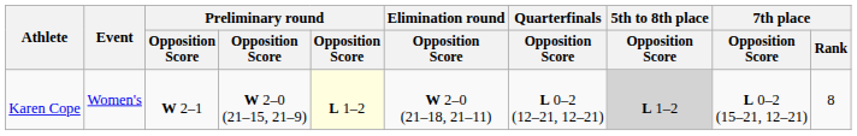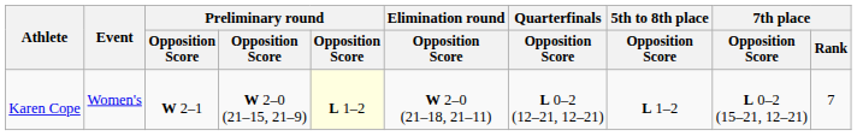Karen Cope | 5th to 8th place / Opposition Score: lightgrey background -> no background
Karen Cope | 7th place / Rank: 8 -> 7
